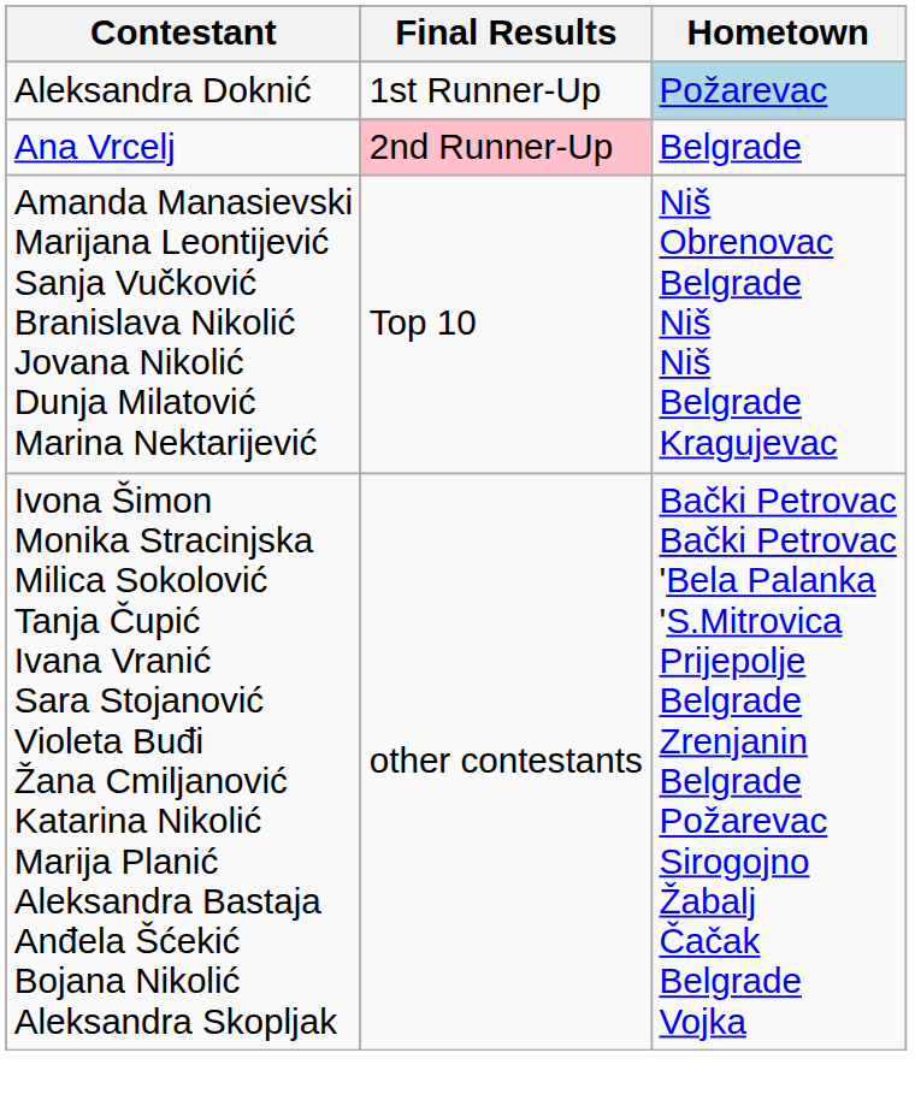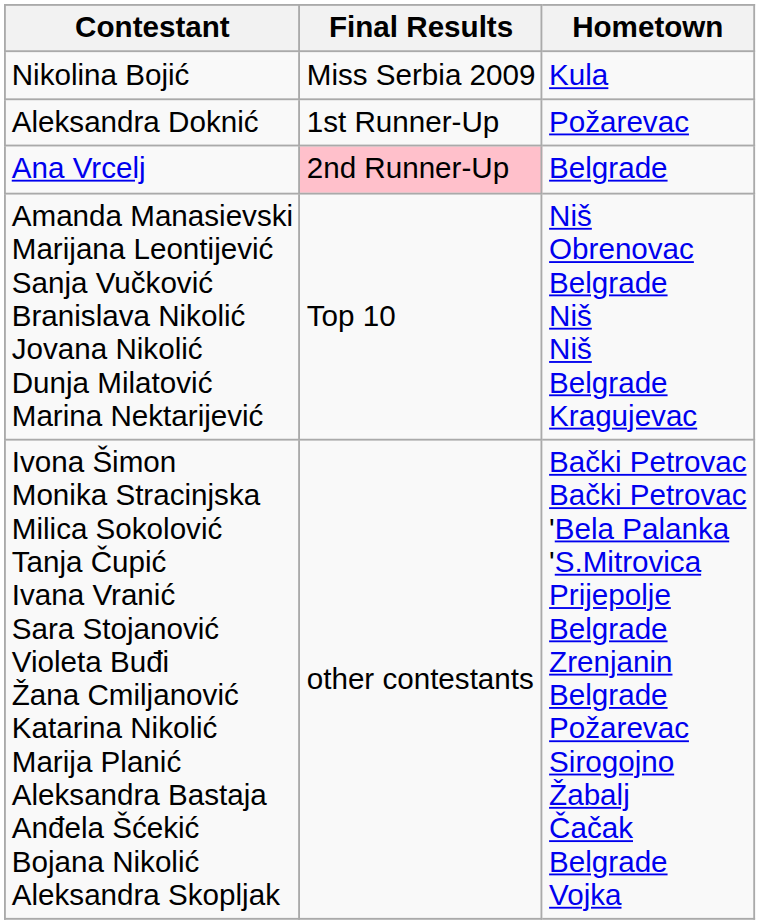+ row: Nikolina Bojić | Miss Serbia 2009 | Kula
Aleksandra Doknić | Hometown: lightblue background -> no background
